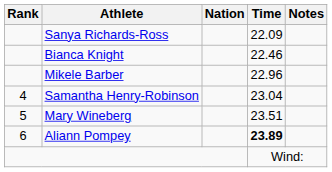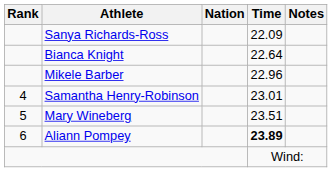Bianca Knight | Time: 22.46 -> 22.64
Samantha Henry-Robinson | Time: 23.04 -> 23.01
